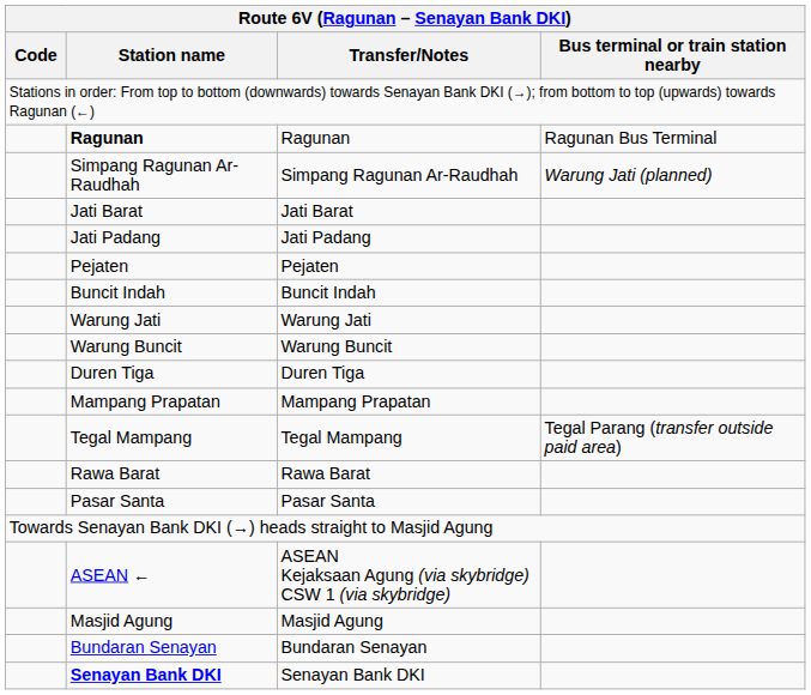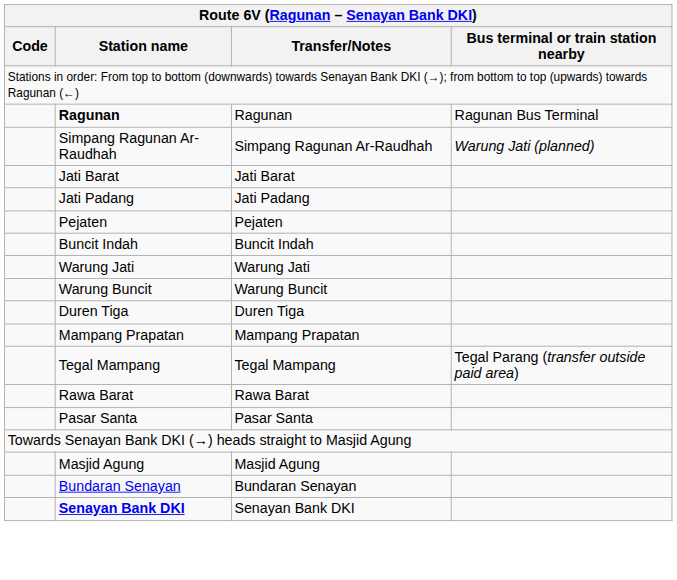- row: ASEAN ← | ASEAN Kejaksaan Agung (via skybridge) CSW 1 (via skybridge)
